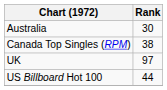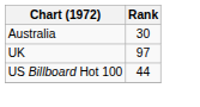- row: Canada Top Singles (RPM) | 38
